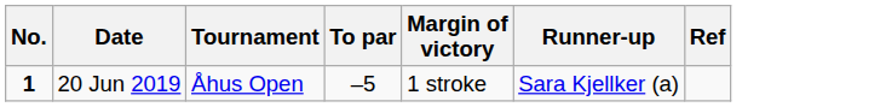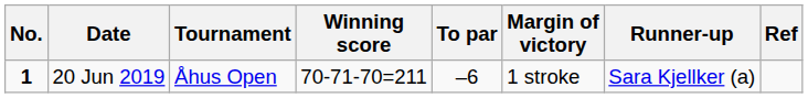+ column: Winning score | 70-71-70=211
20 Jun 2019 | To par: –5 -> –6
